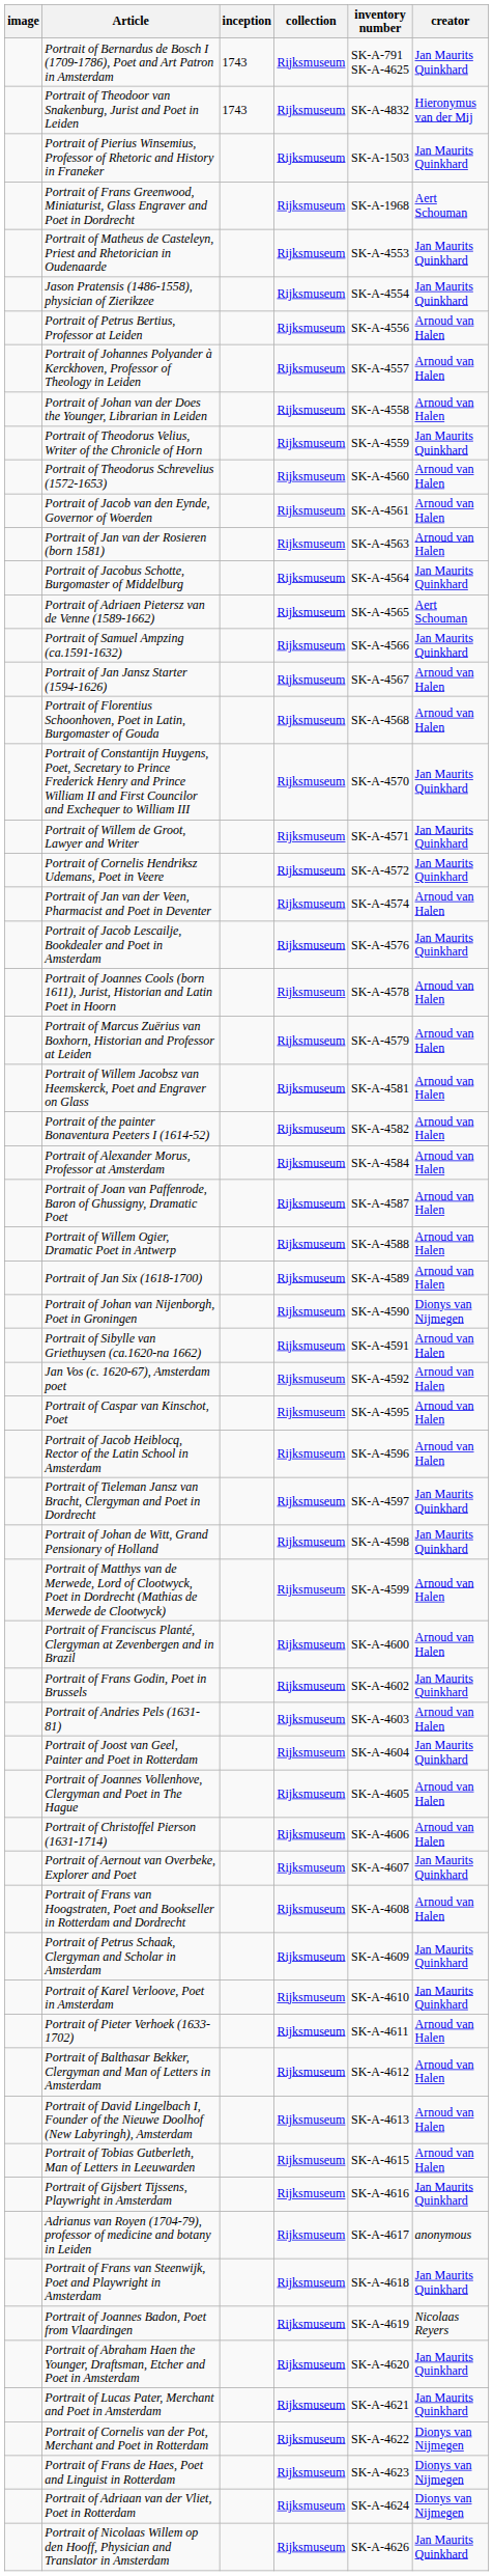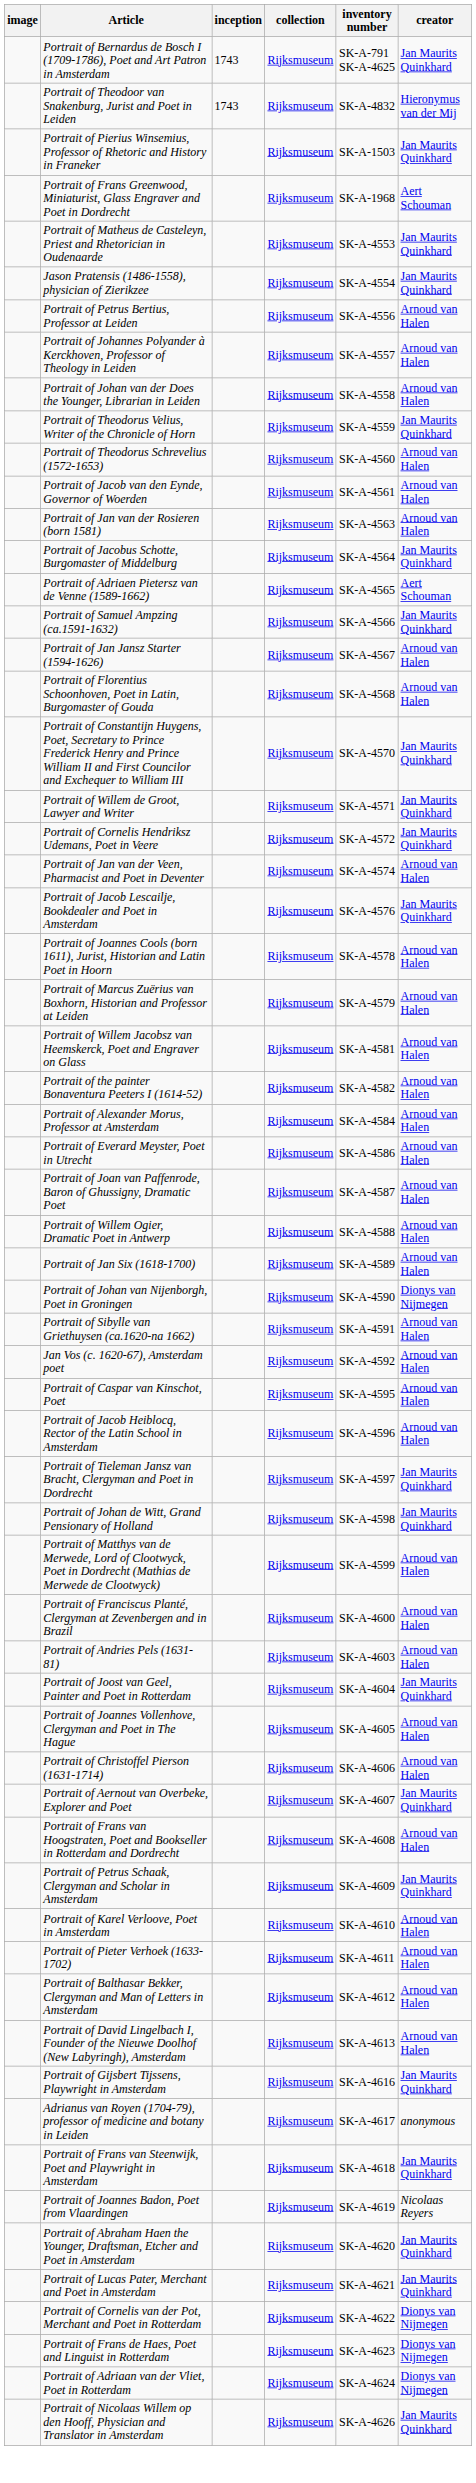+ row: Portrait of Everard Meyster, Poet in Utrecht | Rijksmuseum | SK-A-4586 | Arnoud van Halen
- row: Portrait of Frans Godin, Poet in Brussels | Rijksmuseum | SK-A-4602 | Jan Maurits Quinkhard
Portrait of Karel Verloove, Poet in Amsterdam | creator: Jan Maurits Quinkhard -> Arnoud van Halen
- row: Portrait of Tobias Gutberleth, Man of Letters in Leeuwarden | Rijksmuseum | SK-A-4615 | Arnoud van Halen
